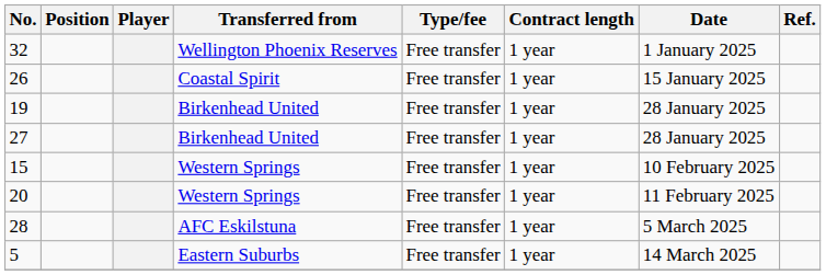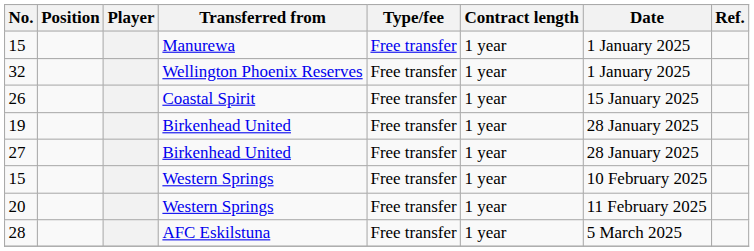+ row: 15 | Manurewa | Free transfer | 1 year | 1 January 2025
- row: 5 | Eastern Suburbs | Free transfer | 1 year | 14 March 2025
